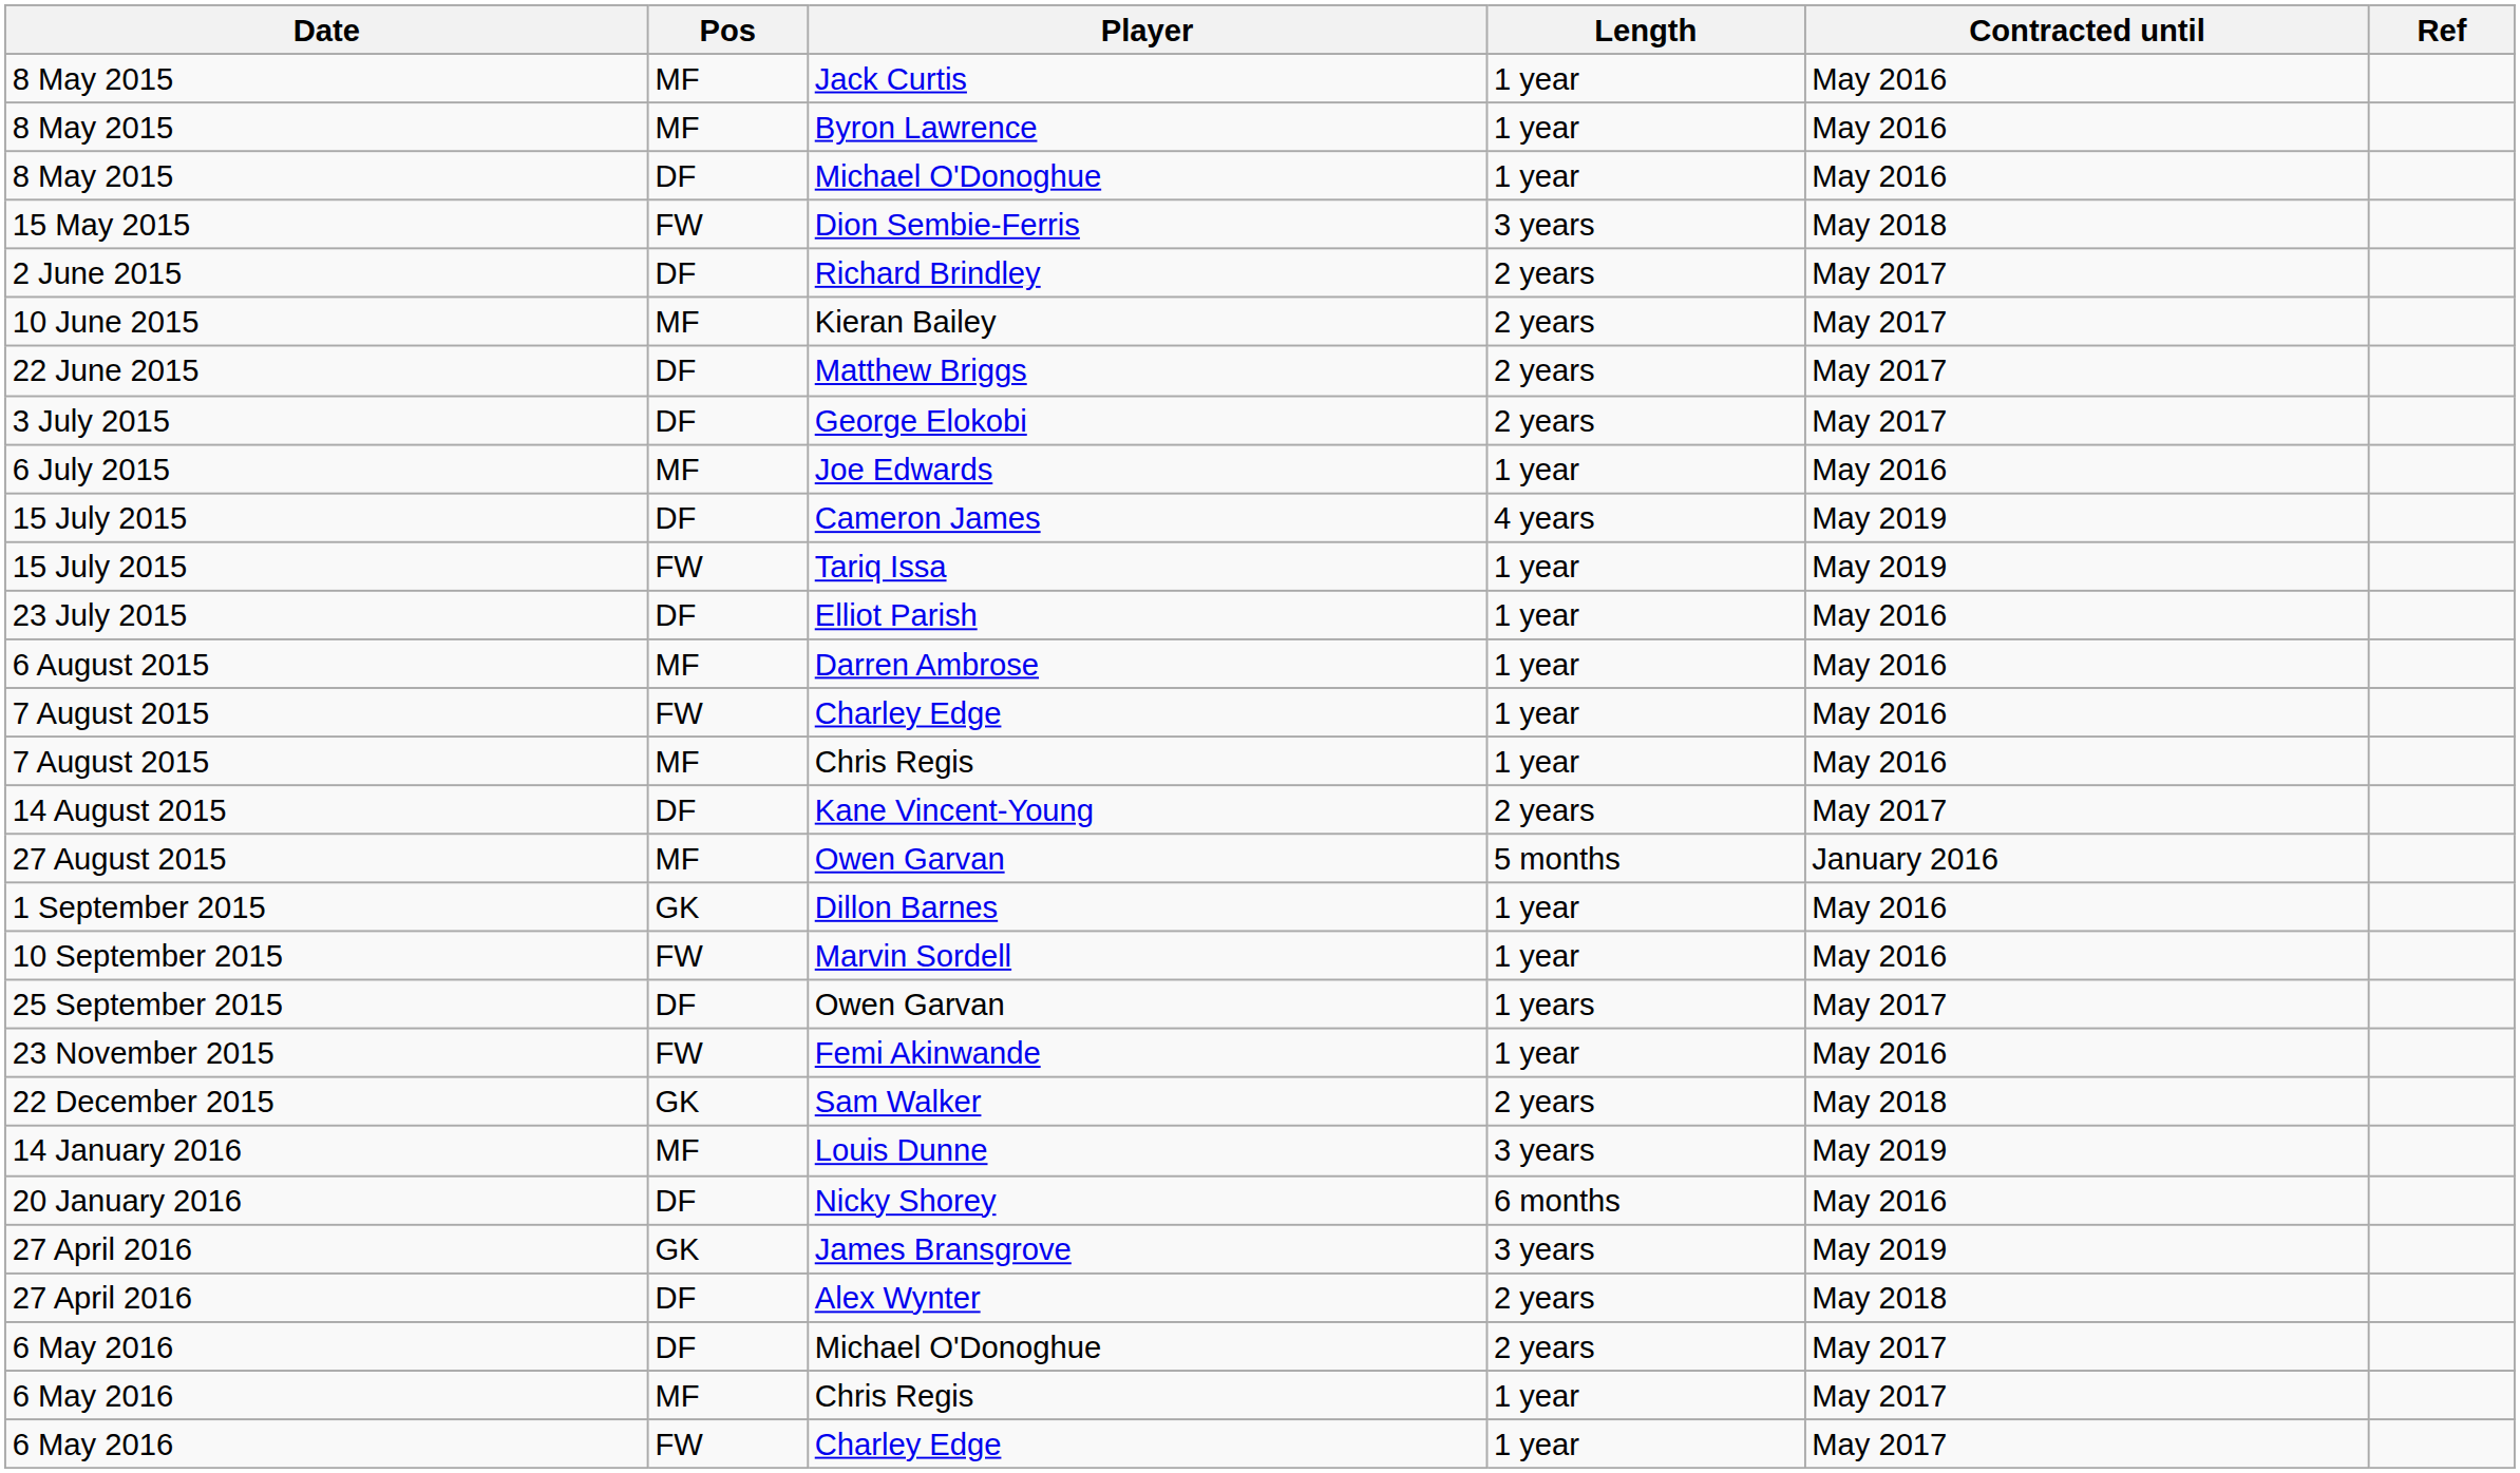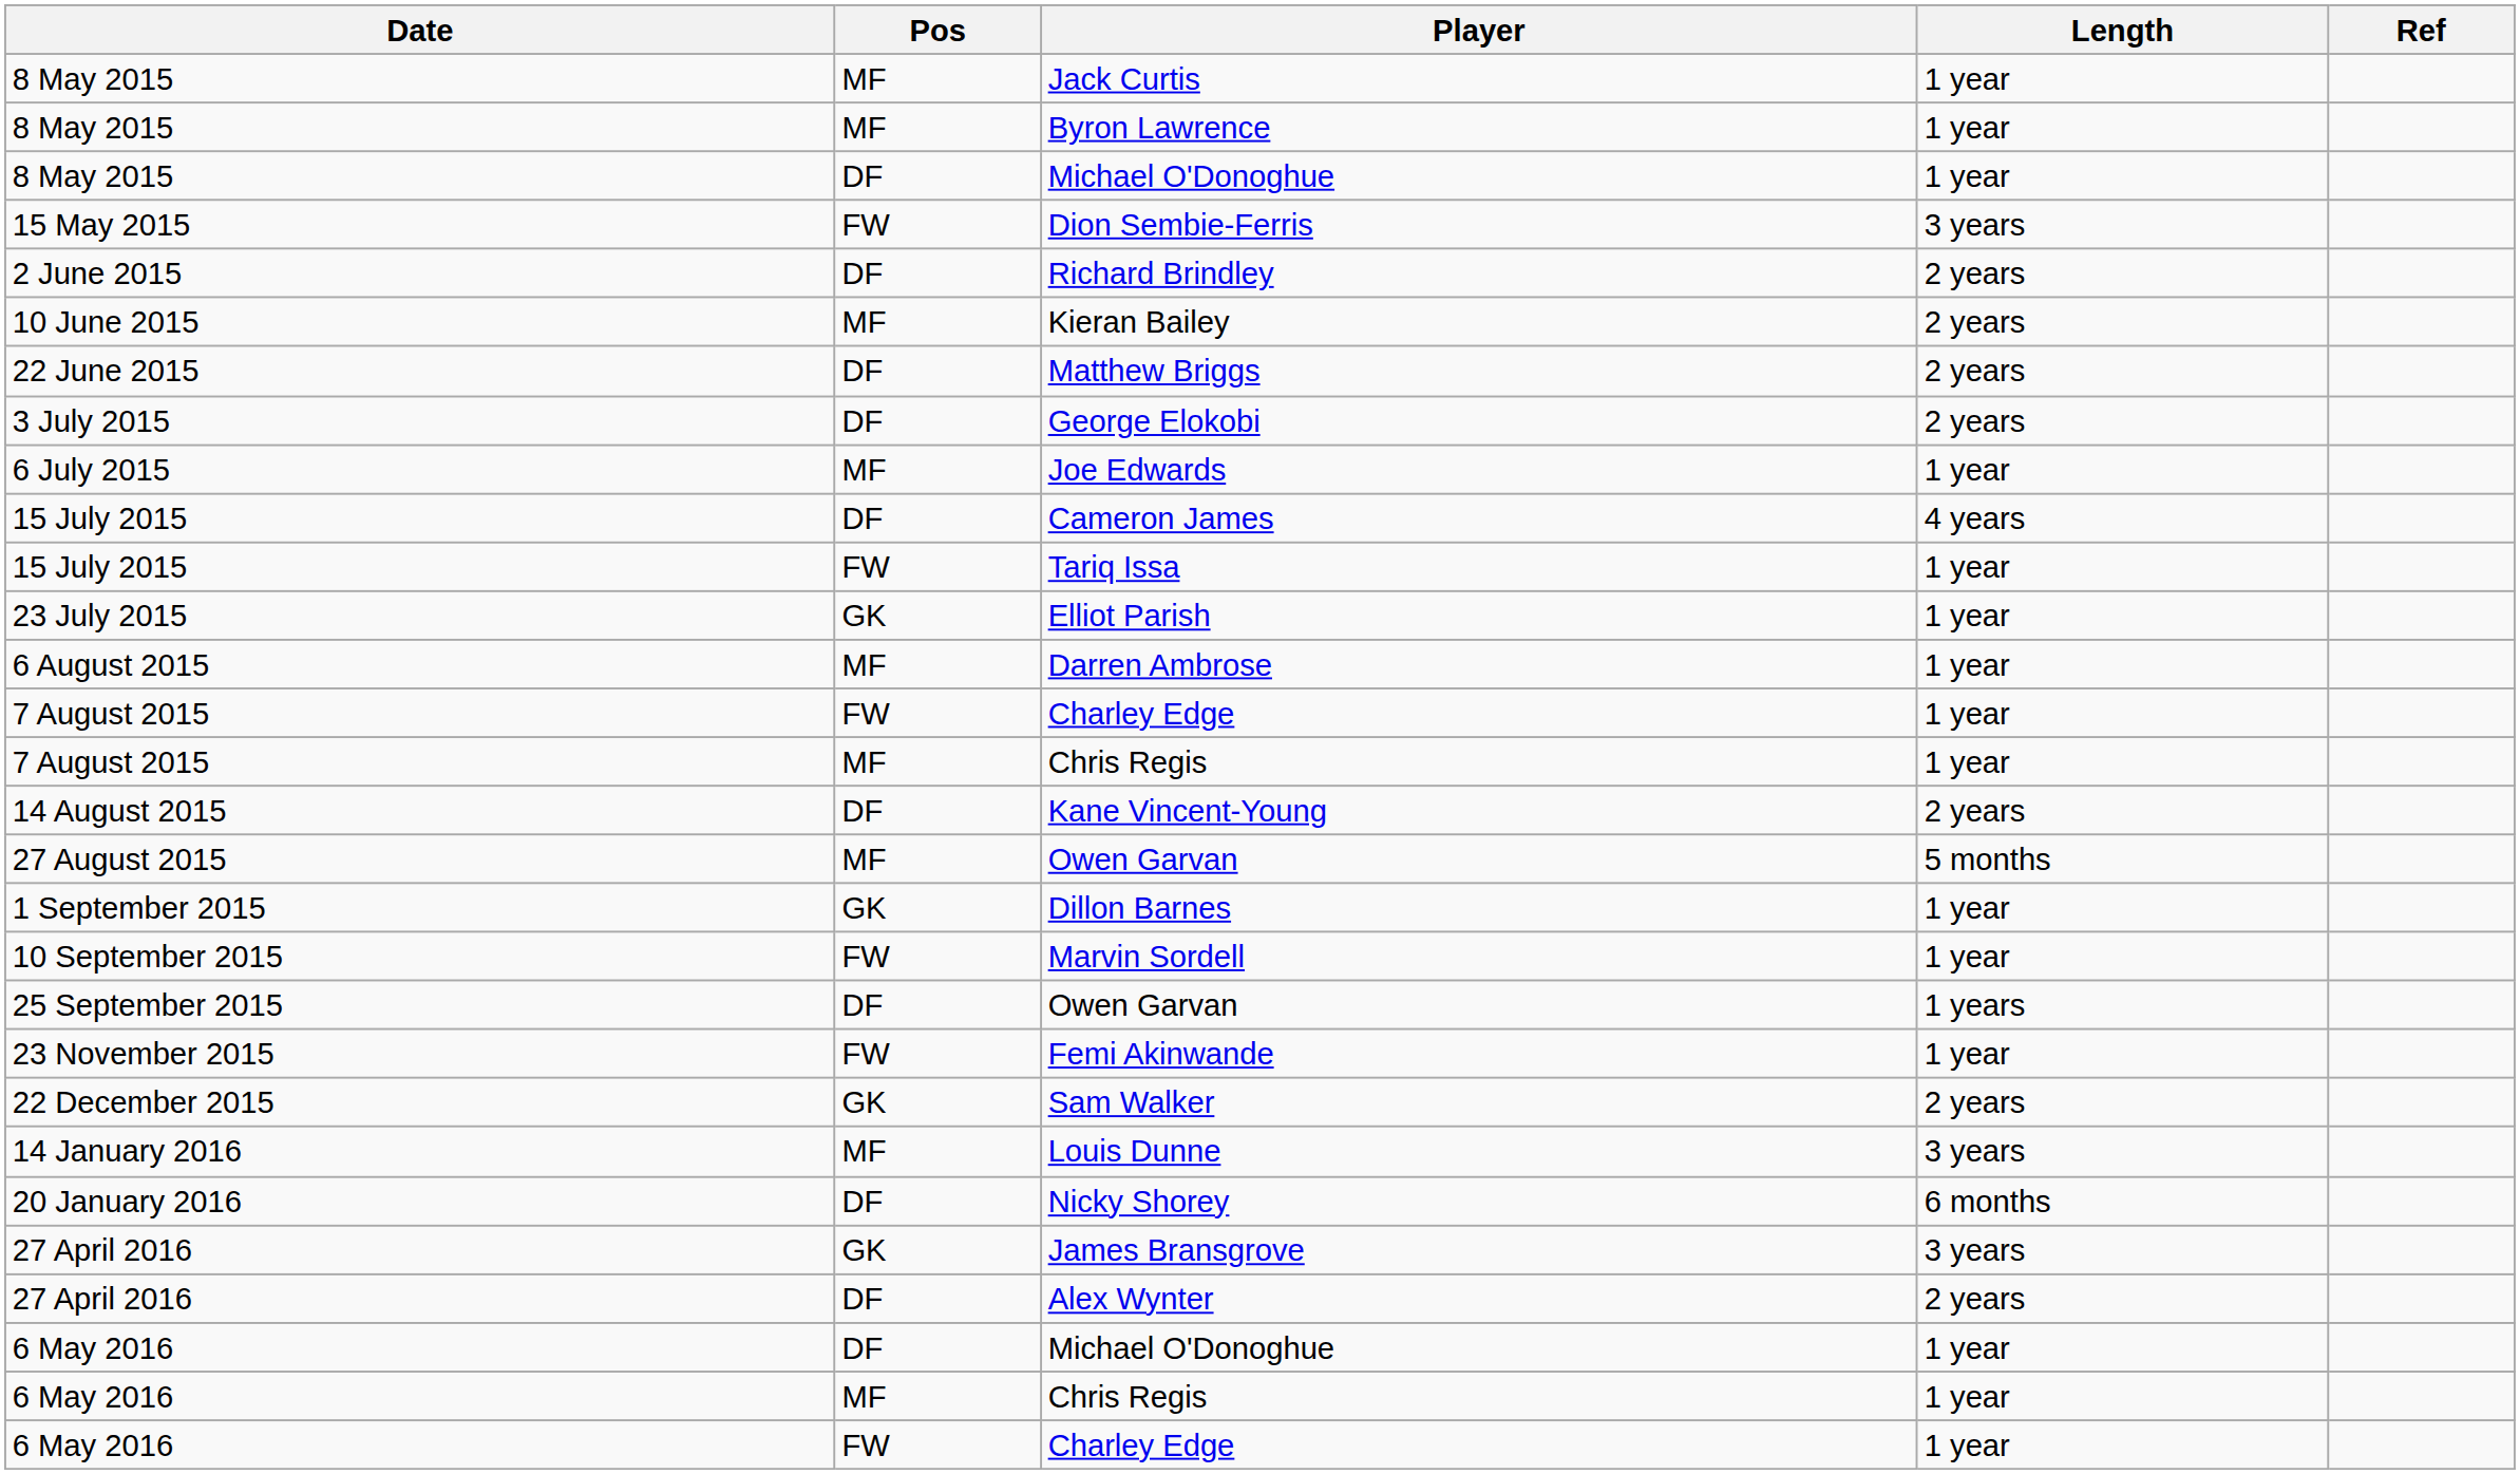- column: Contracted until | May 2016 | May 2016 | May 2016 | May 2018 | May 2017 | May 2017 | May 2017 | May 2017 | May 2016 | May 2019 | May 2019 | May 2016 | May 2016 | May 2016 | May 2016 | May 2017 | January 2016 | May 2016 | May 2016 | May 2017 | May 2016 | May 2018 | May 2019 | May 2016 | May 2019 | May 2018 | May 2017 | May 2017 | May 2017
Elliot Parish | Pos: DF -> GK
6 May 2016 / Michael O'Donoghue | Length: 2 years -> 1 year
